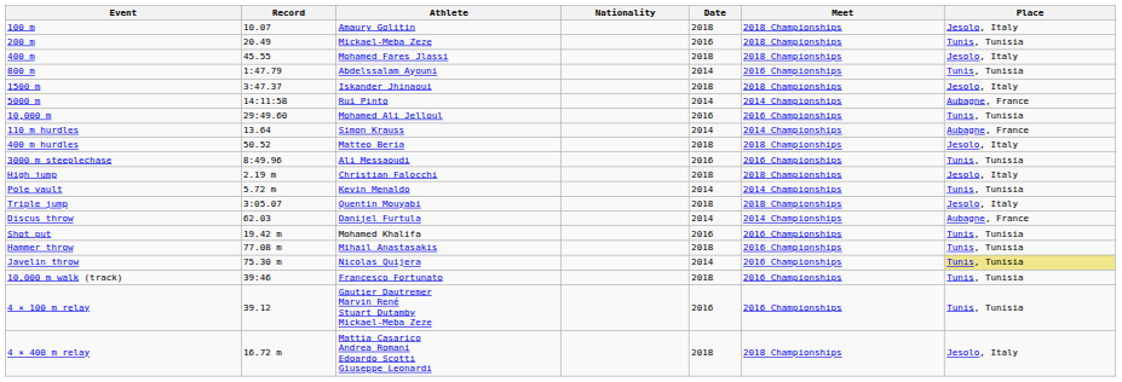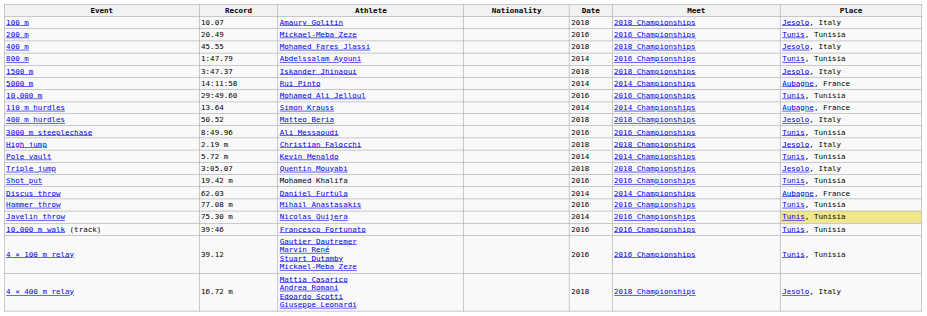200 m | Meet: 2018 Championships -> 2016 Championships
rows swapped: Shot put <-> Discus throw
Hammer throw | Date: 2018 -> 2016
10,000 m walk (track) | Date: 2018 -> 2016
